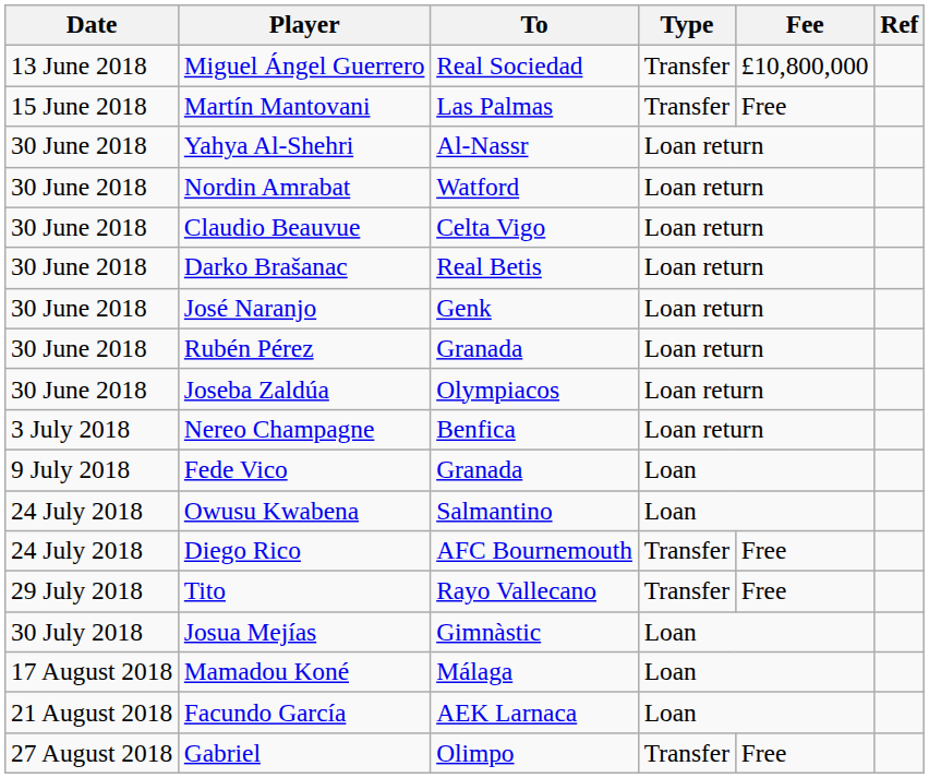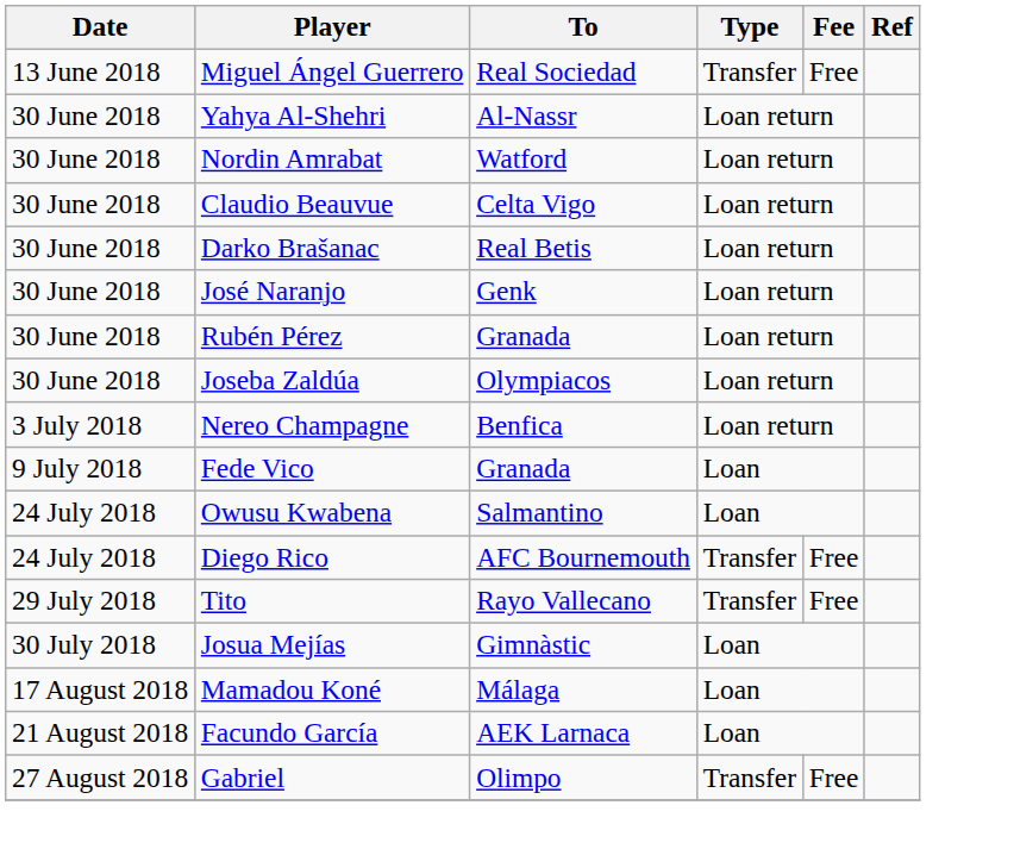Miguel Ángel Guerrero | Fee: £10,800,000 -> Free
- row: 15 June 2018 | Martín Mantovani | Las Palmas | Transfer | Free
